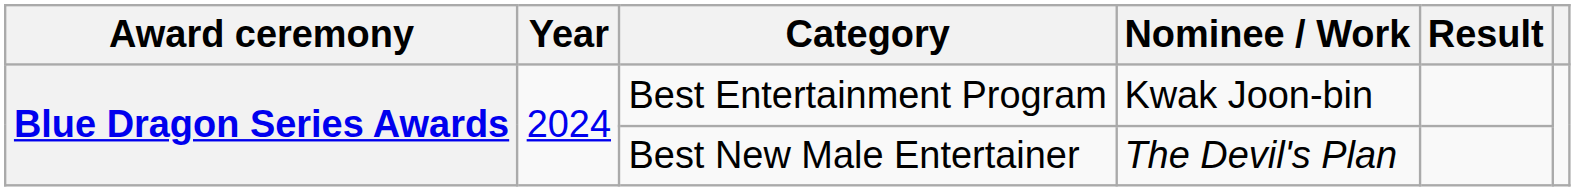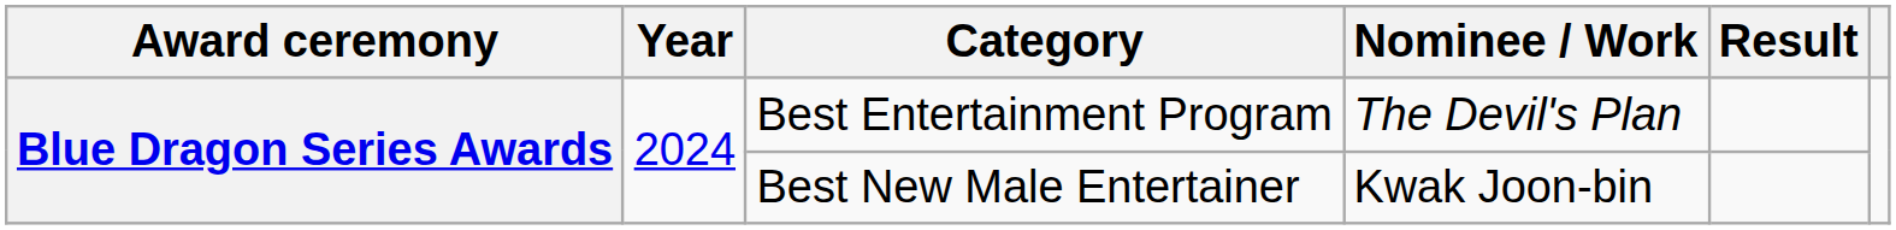Best Entertainment Program | Nominee / Work: Kwak Joon-bin -> The Devil's Plan
Best New Male Entertainer | Nominee / Work: The Devil's Plan -> Kwak Joon-bin
